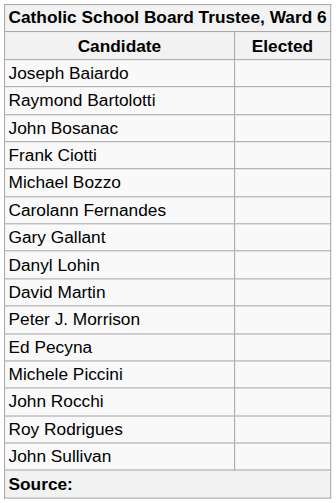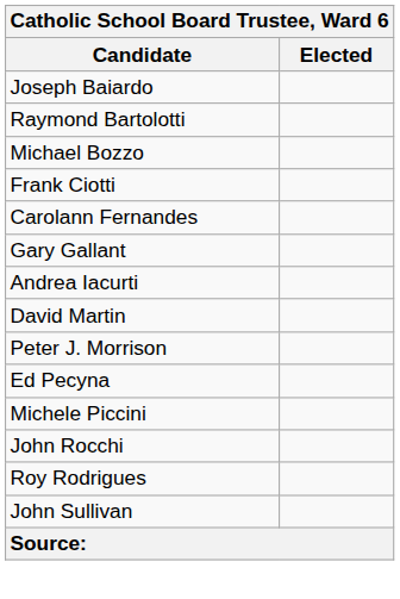- row: John Bosanac
rows swapped: Michael Bozzo <-> Frank Ciotti
+ row: Andrea Iacurti
- row: Danyl Lohin
